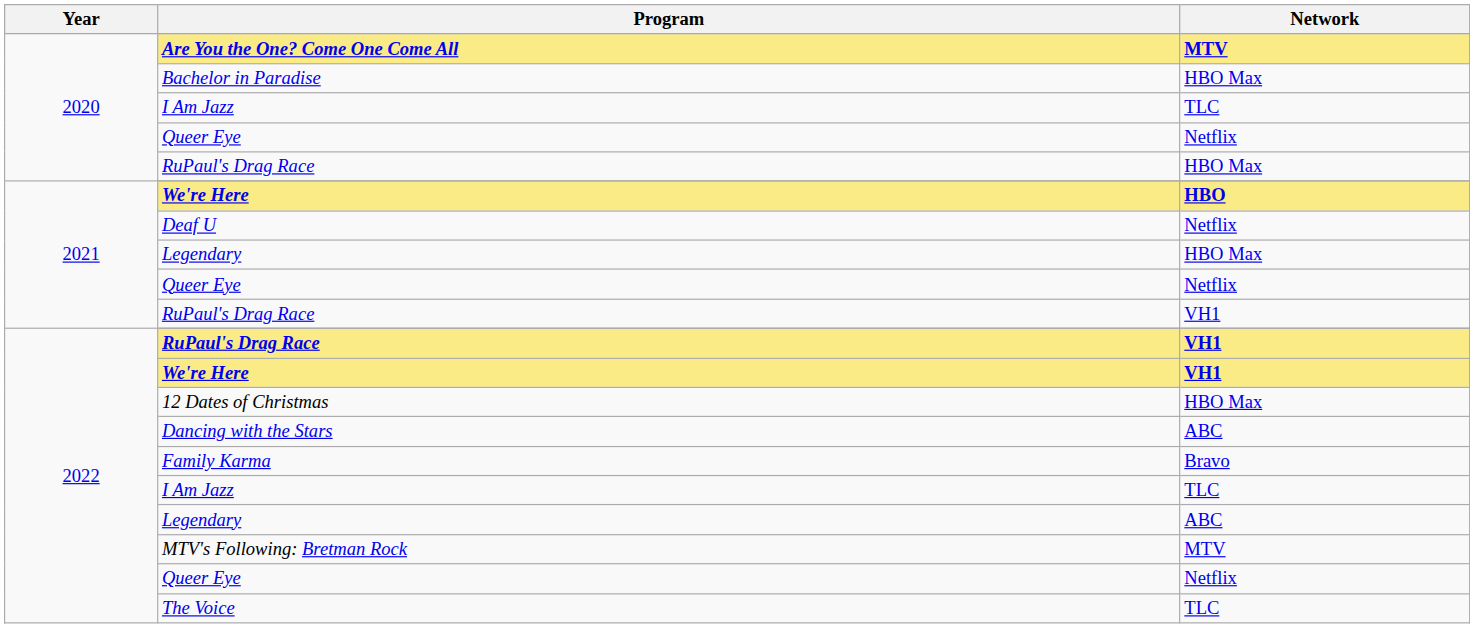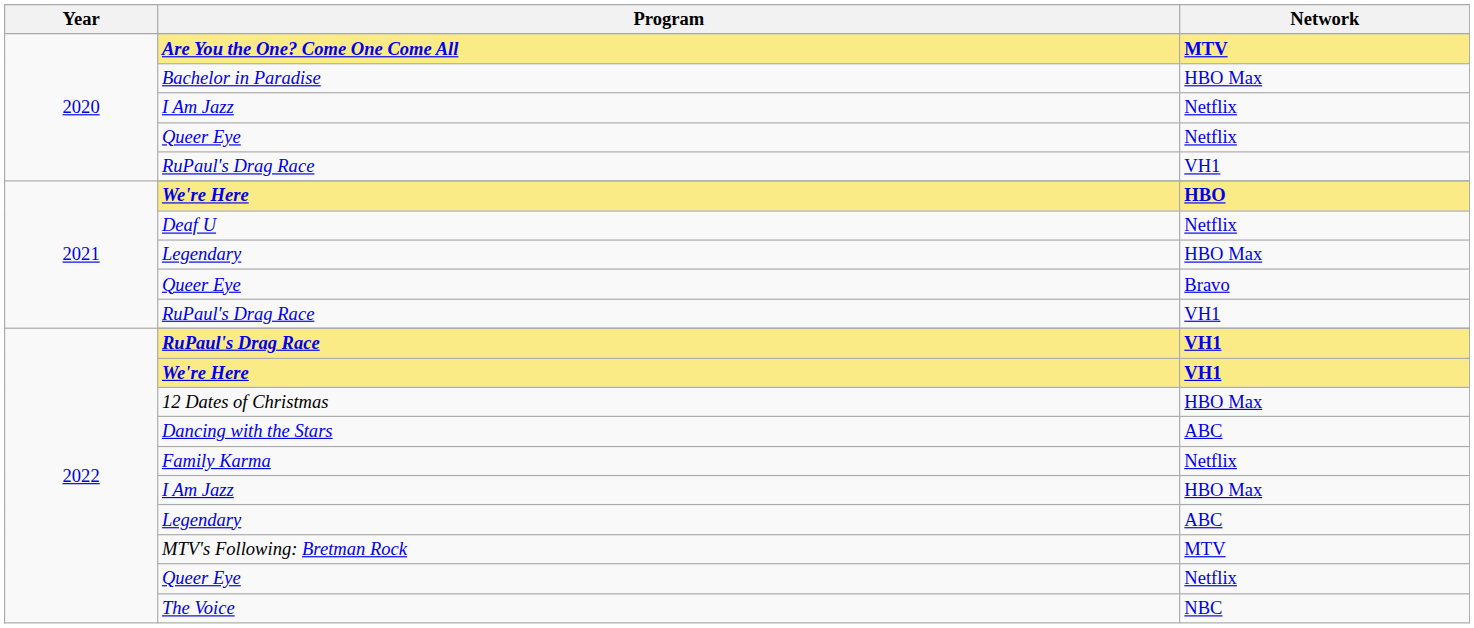2020 / I Am Jazz | Network: TLC -> Netflix
2020 / RuPaul's Drag Race | Network: HBO Max -> VH1
2021 / Queer Eye | Network: Netflix -> Bravo
Family Karma | Network: Bravo -> Netflix
2022 / I Am Jazz | Network: TLC -> HBO Max
The Voice | Network: TLC -> NBC
